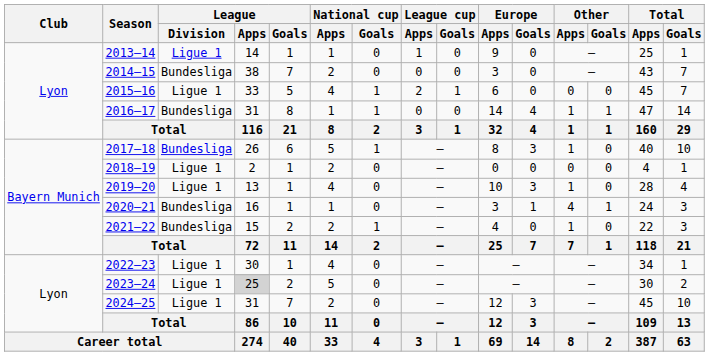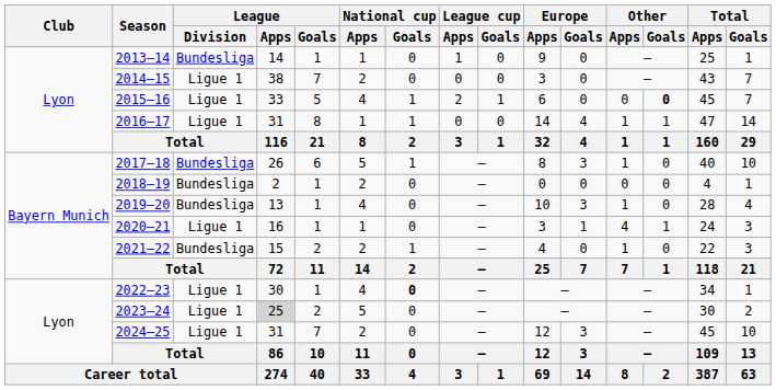2013–14 | League / Division: Ligue 1 -> Bundesliga
2014–15 | League / Division: Bundesliga -> Ligue 1
2015–16 | Other / Goals: normal -> bold
2016–17 | League / Division: Bundesliga -> Ligue 1
2018–19 | League / Division: Ligue 1 -> Bundesliga
2019–20 | League / Division: Ligue 1 -> Bundesliga
2020–21 | League / Division: Bundesliga -> Ligue 1
2022–23 | National cup / Goals: normal -> bold
